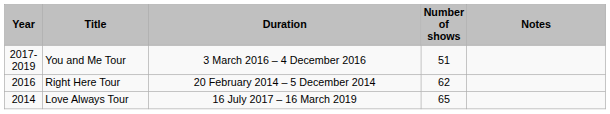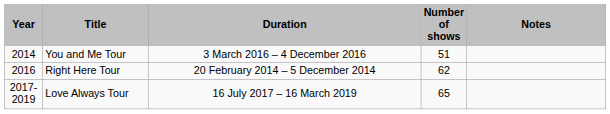You and Me Tour | Year: 2017-2019 -> 2014
Love Always Tour | Year: 2014 -> 2017-2019
